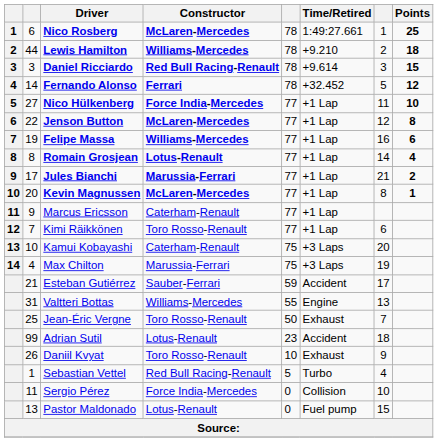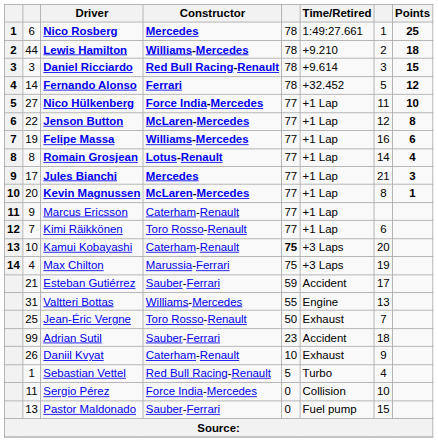Nico Rosberg | Constructor: McLaren-Mercedes -> Mercedes
Jules Bianchi | Constructor: Marussia-Ferrari -> Mercedes
Jules Bianchi | Points: 2 -> 3
Kamui Kobayashi | column 5: normal -> bold
Adrian Sutil | Constructor: Lotus-Renault -> Sauber-Ferrari
Daniil Kvyat | Constructor: Toro Rosso-Renault -> Caterham-Renault
Pastor Maldonado | Constructor: Lotus-Renault -> Sauber-Ferrari
